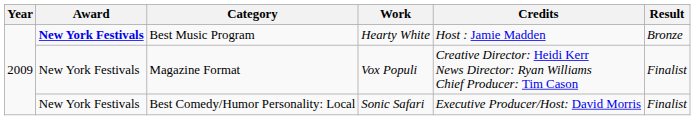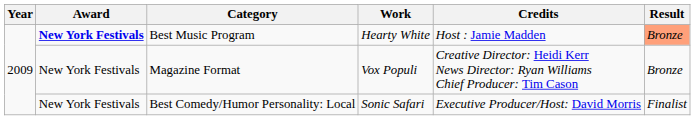Best Music Program | Result: no background -> lightsalmon background
Magazine Format | Result: Finalist -> Bronze
